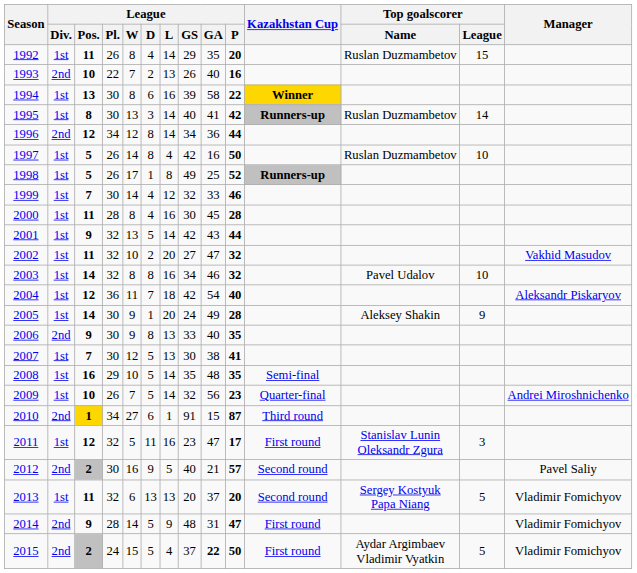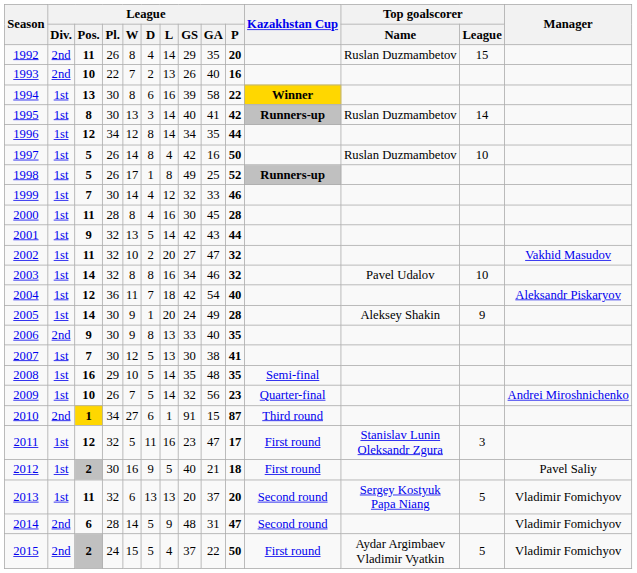1992 | League / Div.: 1st -> 2nd
1996 | League / Div.: 2nd -> 1st
1996 | League / GA: 36 -> 35
2012 | League / Div.: 2nd -> 1st
2012 | League / P: 57 -> 18
2012 | Kazakhstan Cup: Second round -> First round
2014 | League / Pos.: 9 -> 6
2014 | Kazakhstan Cup: First round -> Second round
2015 | League / GA: bold -> normal
